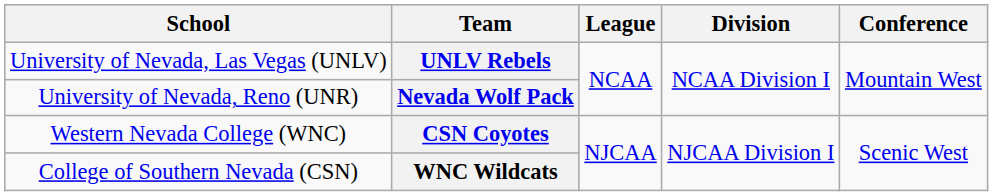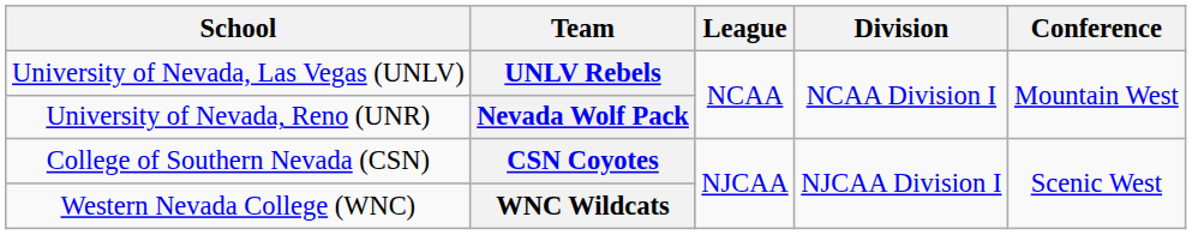CSN Coyotes | School: Western Nevada College (WNC) -> College of Southern Nevada (CSN)
WNC Wildcats | School: College of Southern Nevada (CSN) -> Western Nevada College (WNC)
